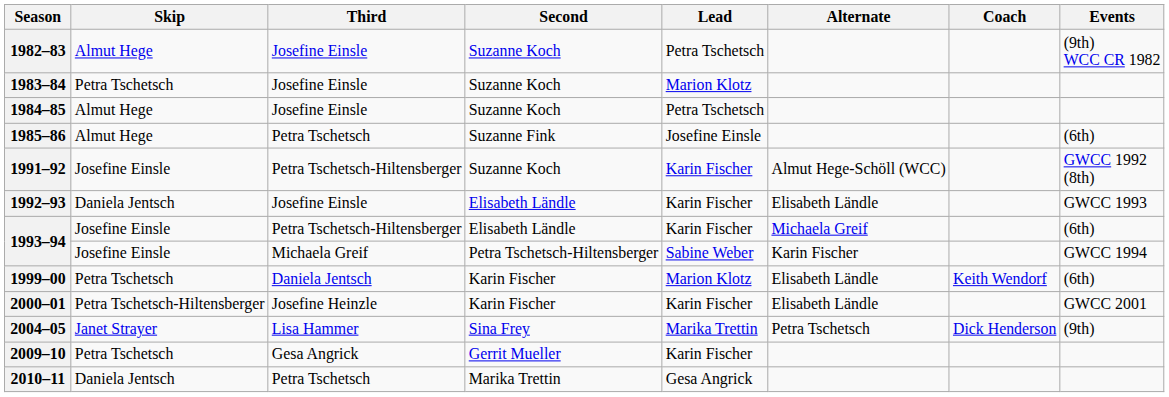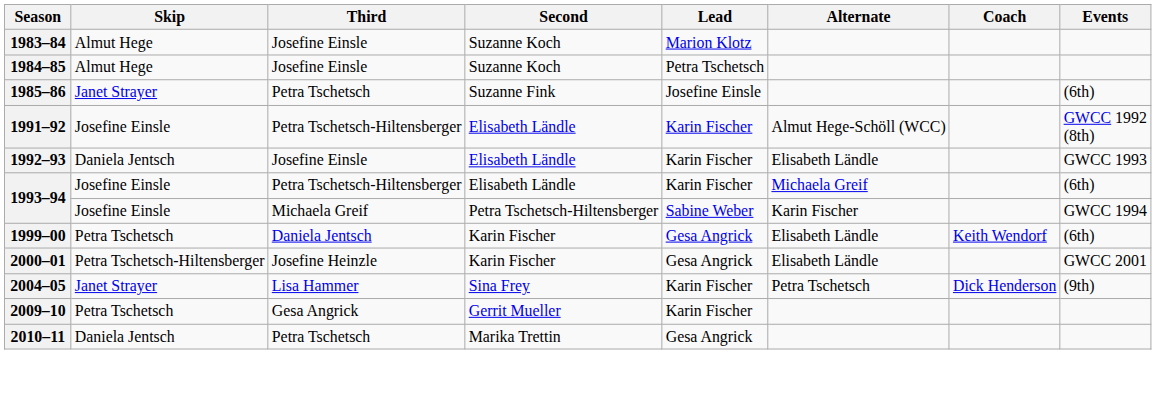- row: 1982–83 | Almut Hege | Josefine Einsle | Suzanne Koch | Petra Tschetsch | (9th) WCC CR 1982
1983–84 | Skip: Petra Tschetsch -> Almut Hege
1985–86 | Skip: Almut Hege -> Janet Strayer
1991–92 | Second: Suzanne Koch -> Elisabeth Ländle
1999–00 | Lead: Marion Klotz -> Gesa Angrick
2000–01 | Lead: Karin Fischer -> Gesa Angrick
2004–05 | Lead: Marika Trettin -> Karin Fischer
